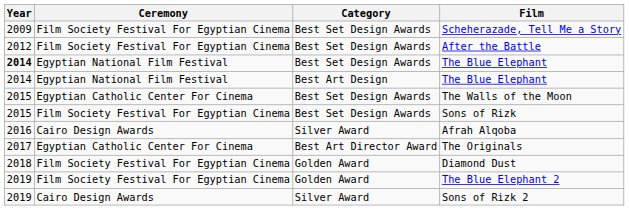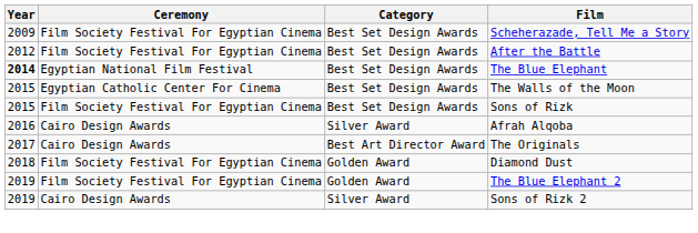- row: 2014 | Egyptian National Film Festival | Best Art Design | The Blue Elephant
The Originals | Ceremony: Egyptian Catholic Center For Cinema -> Cairo Design Awards
